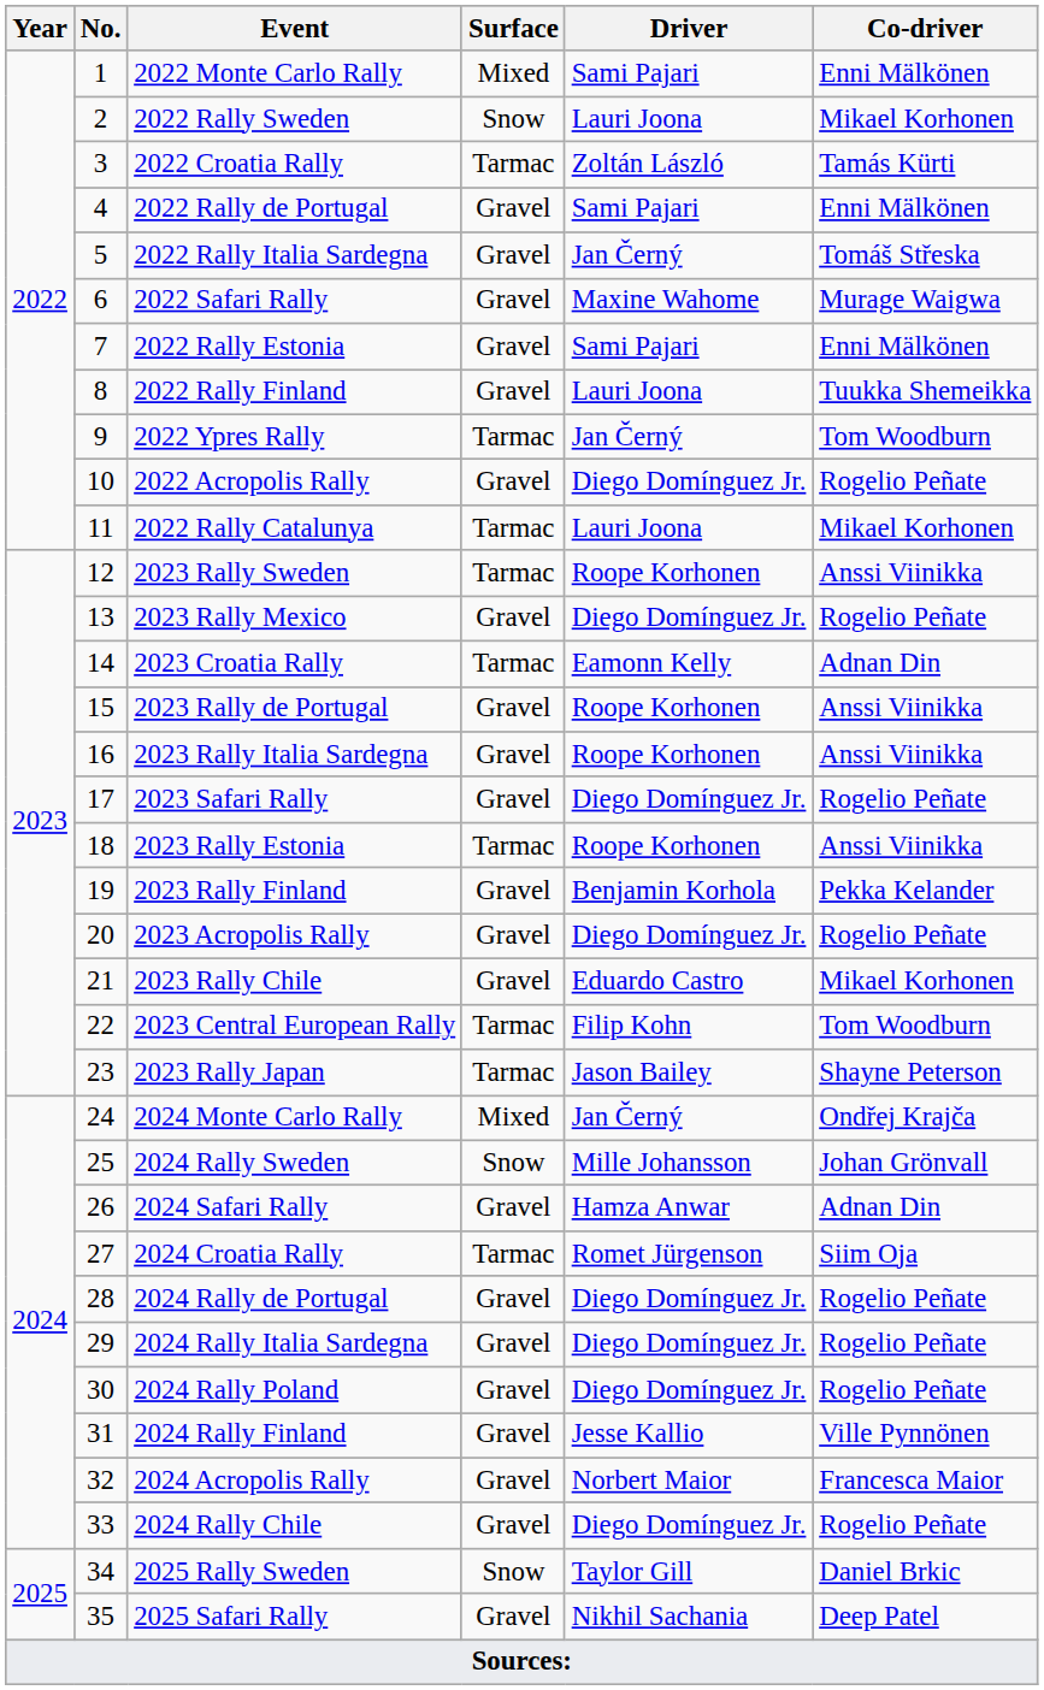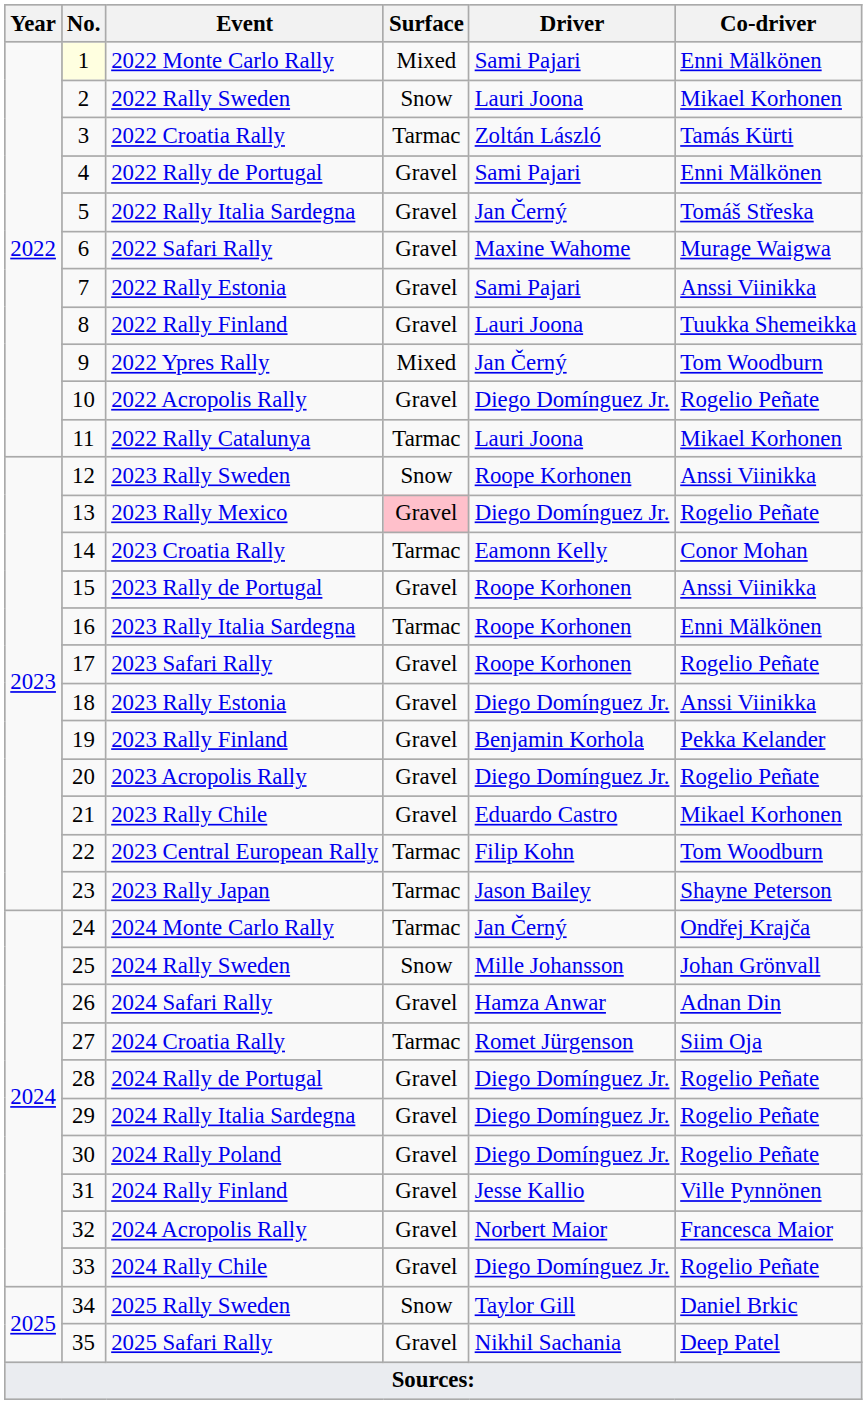2022 Monte Carlo Rally | No.: no background -> lightyellow background
2022 Rally Estonia | Co-driver: Enni Mälkönen -> Anssi Viinikka
2022 Ypres Rally | Surface: Tarmac -> Mixed
2023 Rally Sweden | Surface: Tarmac -> Snow
2023 Rally Mexico | Surface: no background -> pink background
2023 Croatia Rally | Co-driver: Adnan Din -> Conor Mohan
2023 Rally Italia Sardegna | Surface: Gravel -> Tarmac
2023 Rally Italia Sardegna | Co-driver: Anssi Viinikka -> Enni Mälkönen
2023 Safari Rally | Driver: Diego Domínguez Jr. -> Roope Korhonen
2023 Rally Estonia | Surface: Tarmac -> Gravel
2023 Rally Estonia | Driver: Roope Korhonen -> Diego Domínguez Jr.
2024 Monte Carlo Rally | Surface: Mixed -> Tarmac
